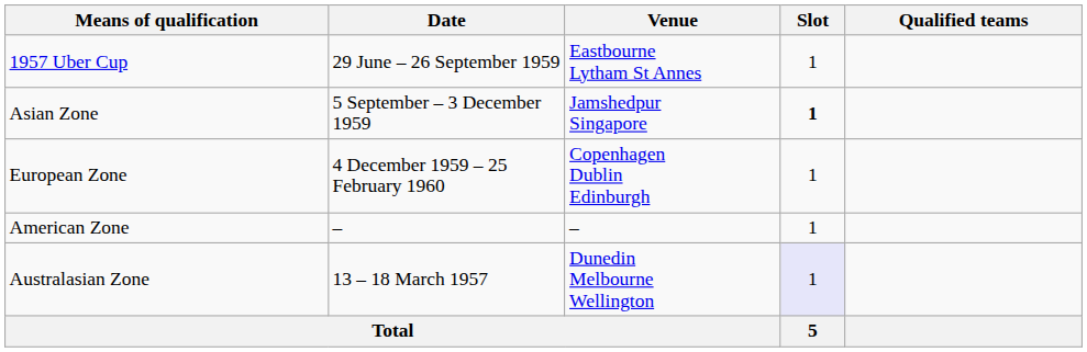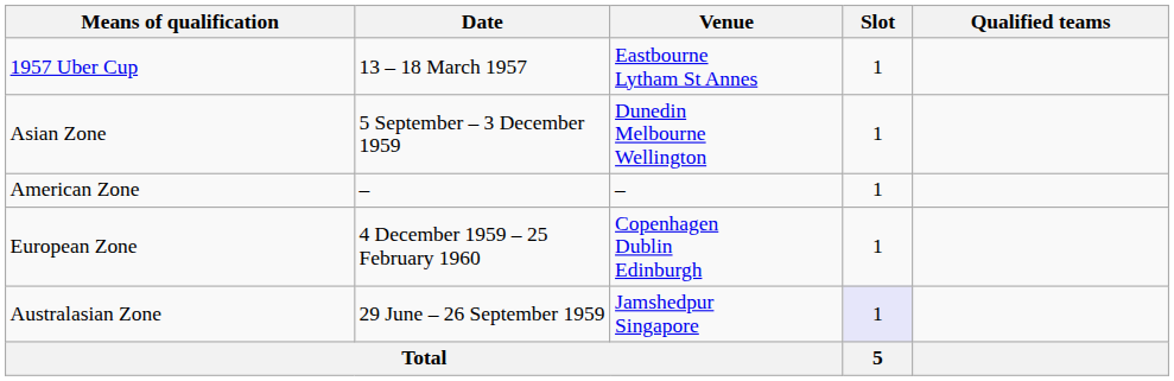1957 Uber Cup | Date: 29 June – 26 September 1959 -> 13 – 18 March 1957
Asian Zone | Venue: Jamshedpur Singapore -> Dunedin Melbourne Wellington
Asian Zone | Slot: bold -> normal
rows swapped: American Zone <-> European Zone
Australasian Zone | Date: 13 – 18 March 1957 -> 29 June – 26 September 1959
Australasian Zone | Venue: Dunedin Melbourne Wellington -> Jamshedpur Singapore
